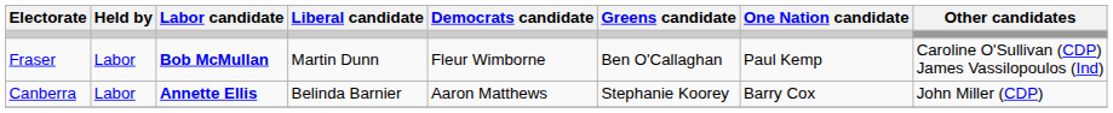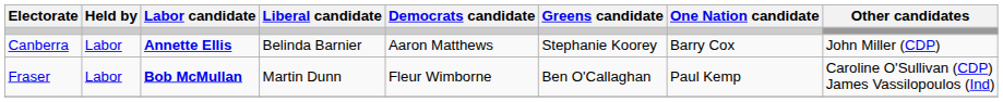rows swapped: Canberra <-> Fraser
